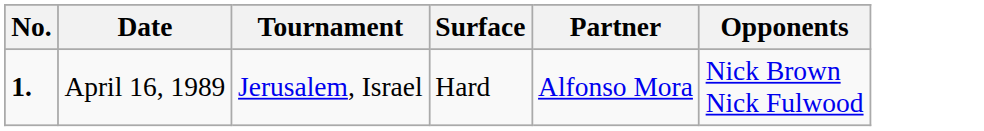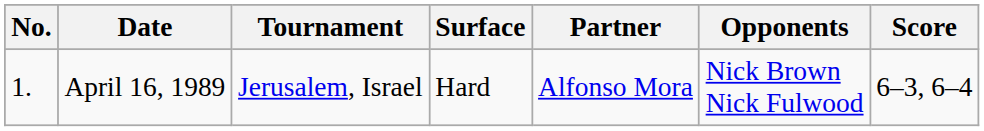+ column: Score | 6–3, 6–4
April 16, 1989 | No.: bold -> normal
